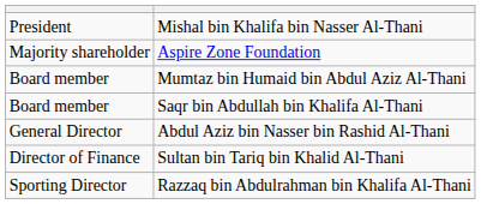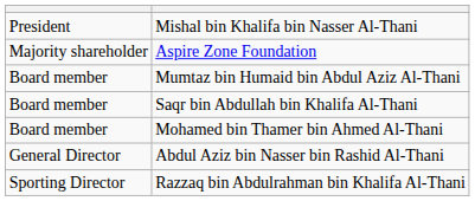+ row: Board member | Mohamed bin Thamer bin Ahmed Al-Thani
- row: Director of Finance | Sultan bin Tariq bin Khalid Al-Thani
